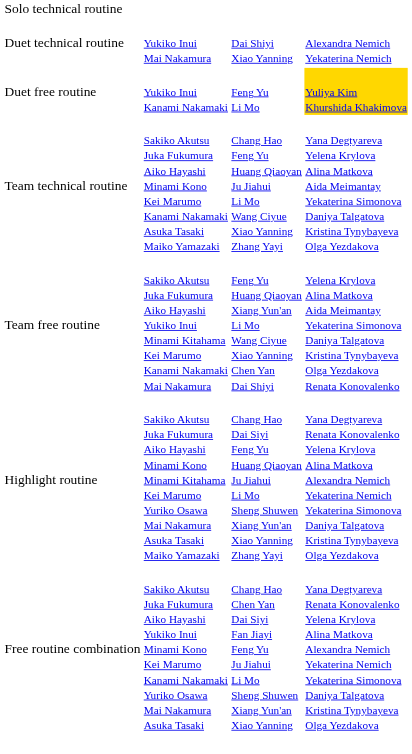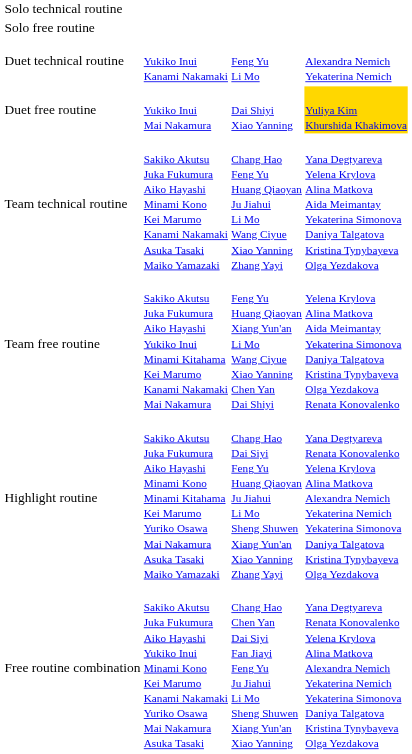+ row: Solo free routine
Duet technical routine | column 2: Yukiko Inui Mai Nakamura -> Yukiko Inui Kanami Nakamaki
Duet technical routine | column 3: Dai Shiyi Xiao Yanning -> Feng Yu Li Mo
Duet free routine | column 2: Yukiko Inui Kanami Nakamaki -> Yukiko Inui Mai Nakamura
Duet free routine | column 3: Feng Yu Li Mo -> Dai Shiyi Xiao Yanning
